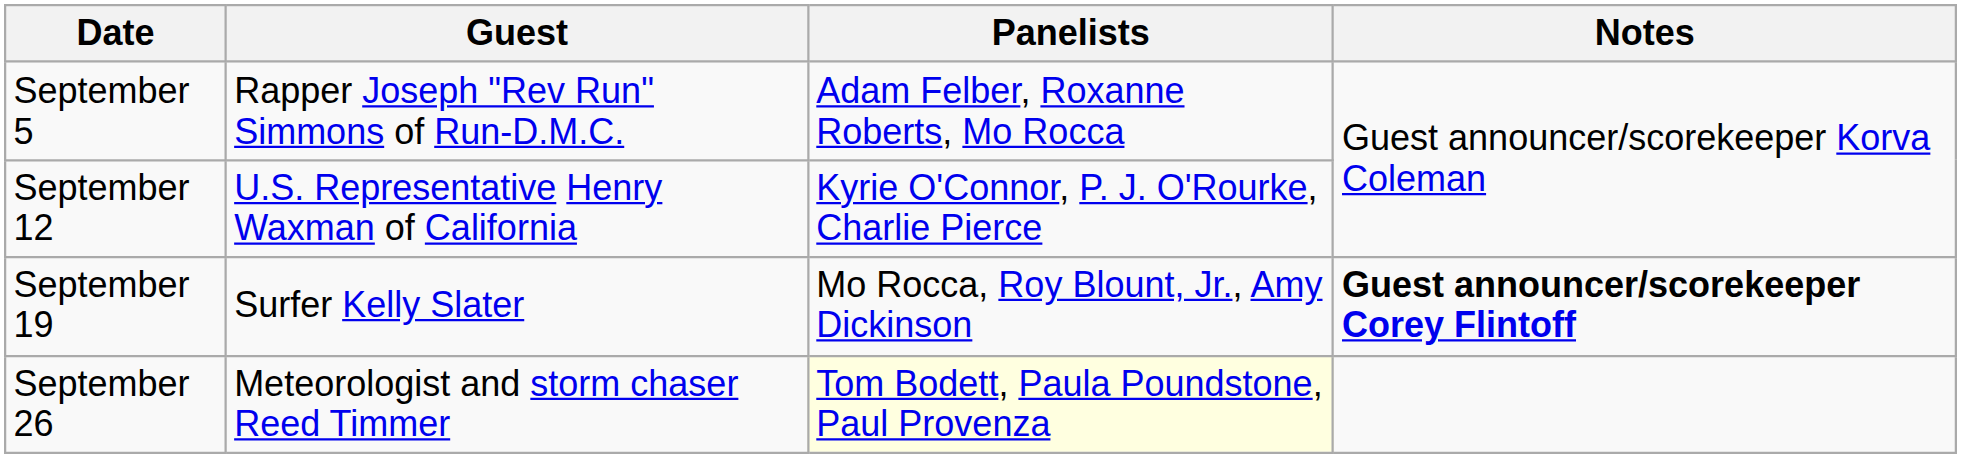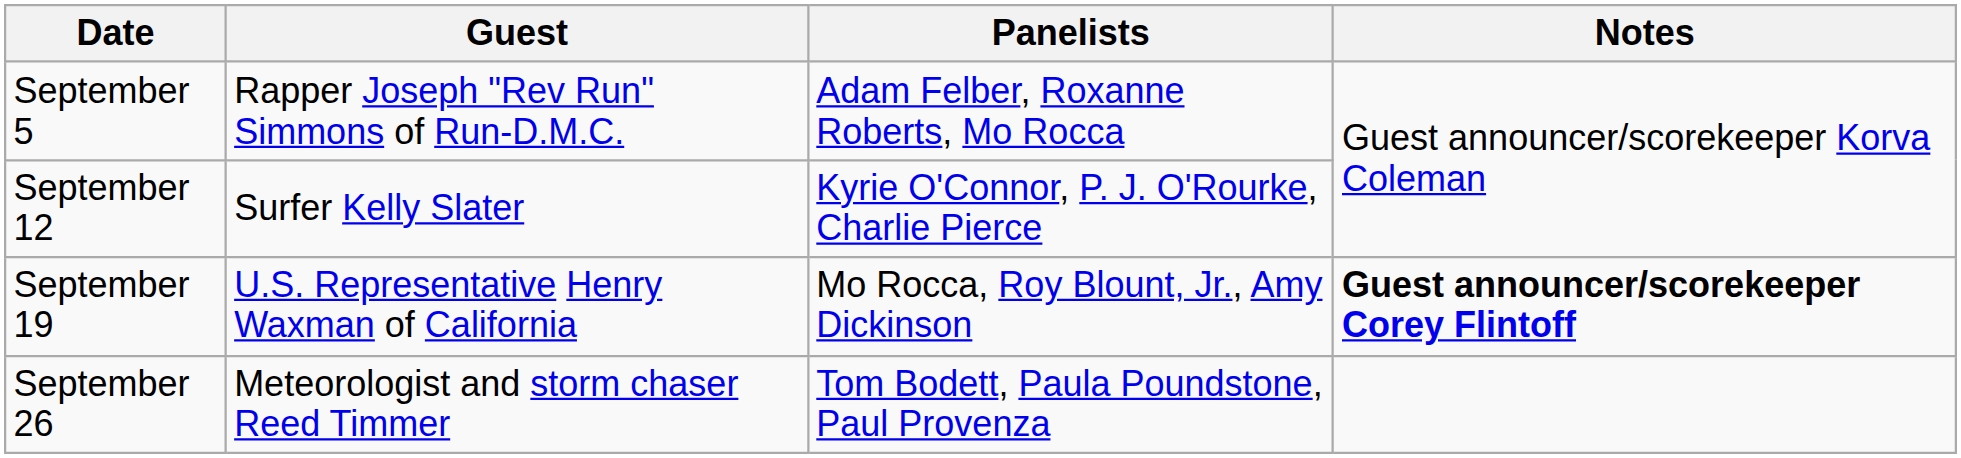September 12 | Guest: U.S. Representative Henry Waxman of California -> Surfer Kelly Slater
September 19 | Guest: Surfer Kelly Slater -> U.S. Representative Henry Waxman of California
September 26 | Panelists: lightyellow background -> no background
